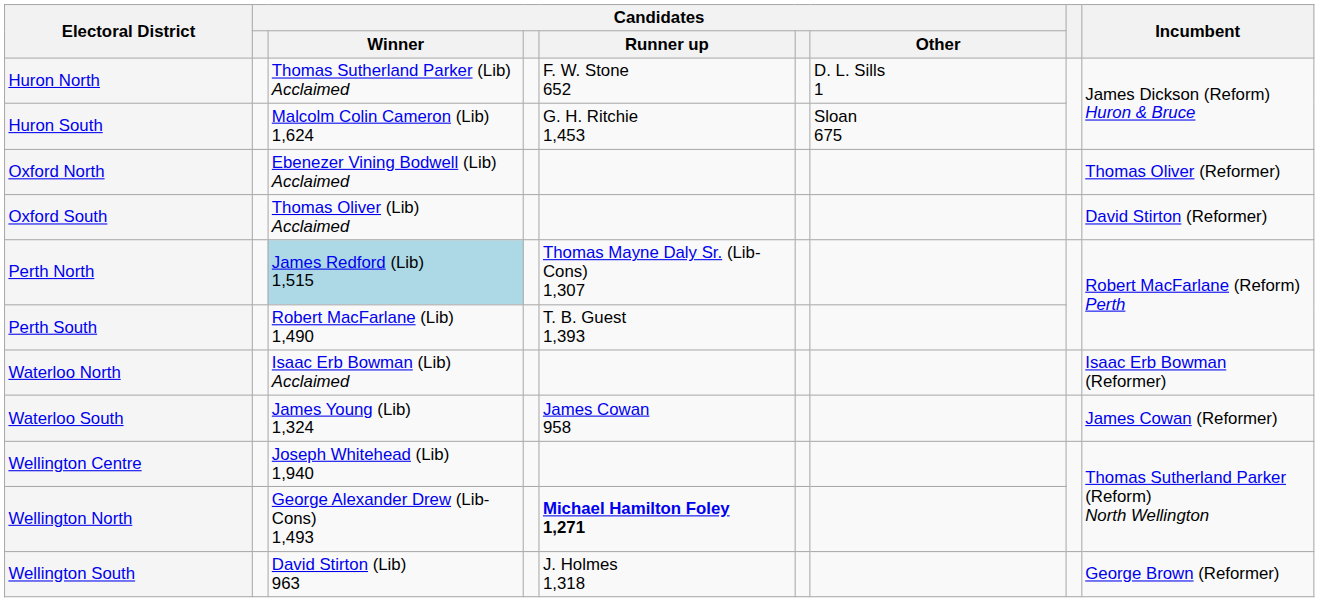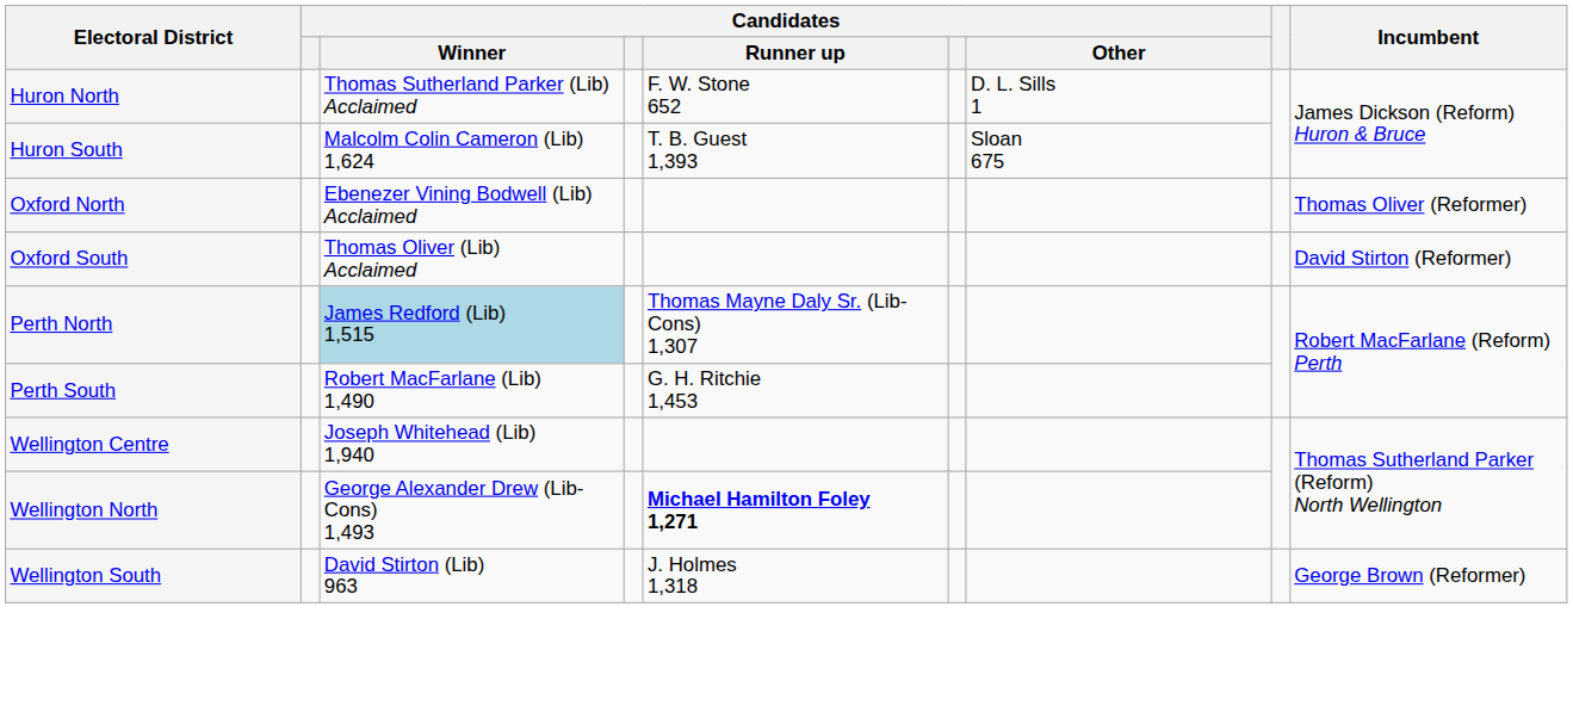Huron South | Candidates / Runner up: G. H. Ritchie 1,453 -> T. B. Guest 1,393
Perth South | Candidates / Runner up: T. B. Guest 1,393 -> G. H. Ritchie 1,453
- row: Waterloo North | Isaac Erb Bowman (Lib) Acclaimed | Isaac Erb Bowman (Reformer)
- row: Waterloo South | James Young (Lib) 1,324 | James Cowan 958 | James Cowan (Reformer)
